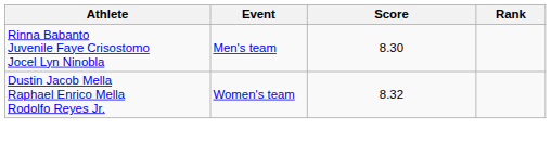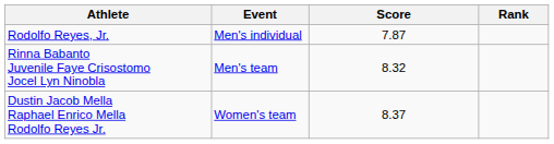+ row: Rodolfo Reyes, Jr. | Men's individual | 7.87
Rinna Babanto Juvenile Faye Crisostomo Jocel Lyn Ninobla | Score: 8.30 -> 8.32
Dustin Jacob Mella Raphael Enrico Mella Rodolfo Reyes Jr. | Score: 8.32 -> 8.37
